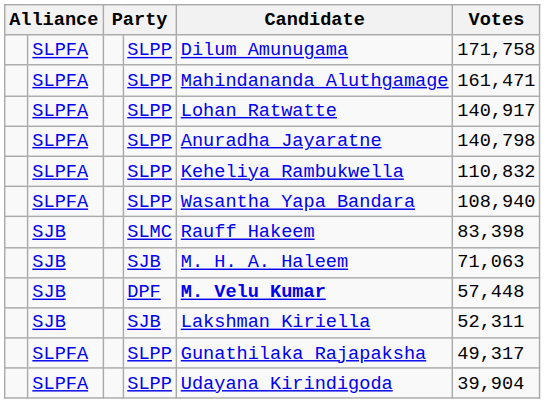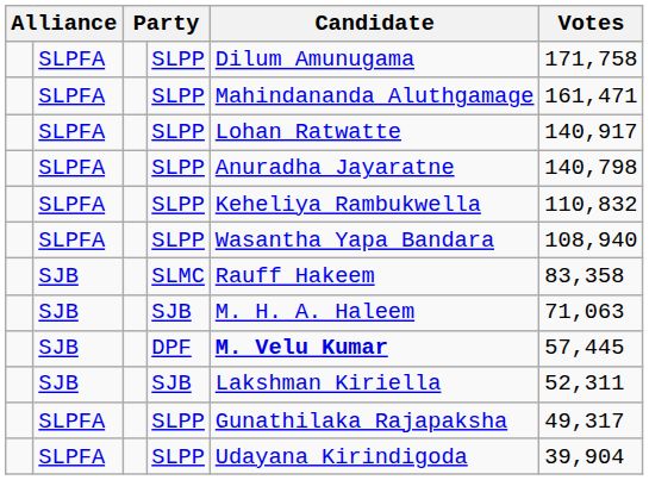SLMC | Votes: 83,398 -> 83,358
DPF | Votes: 57,448 -> 57,445
